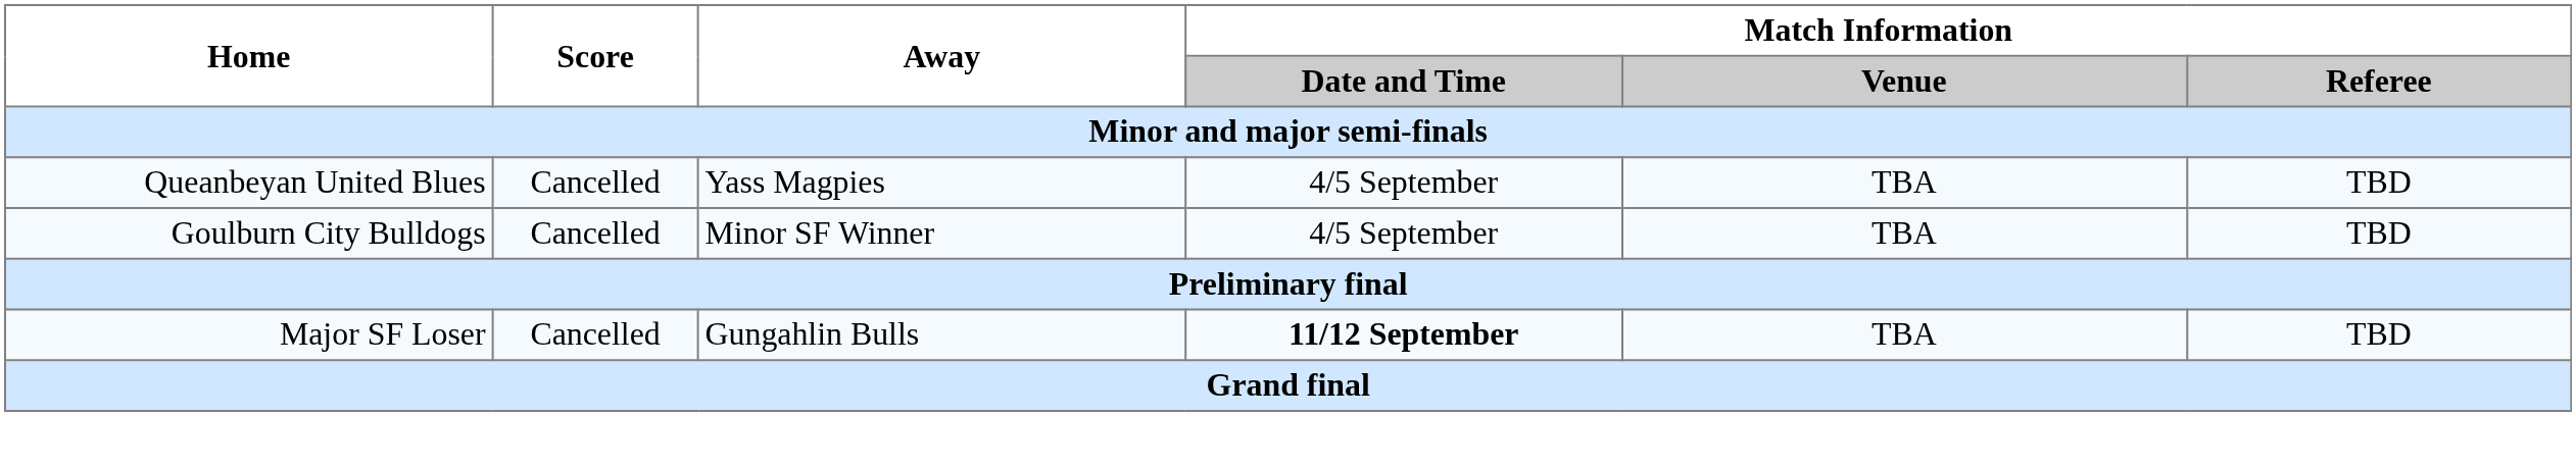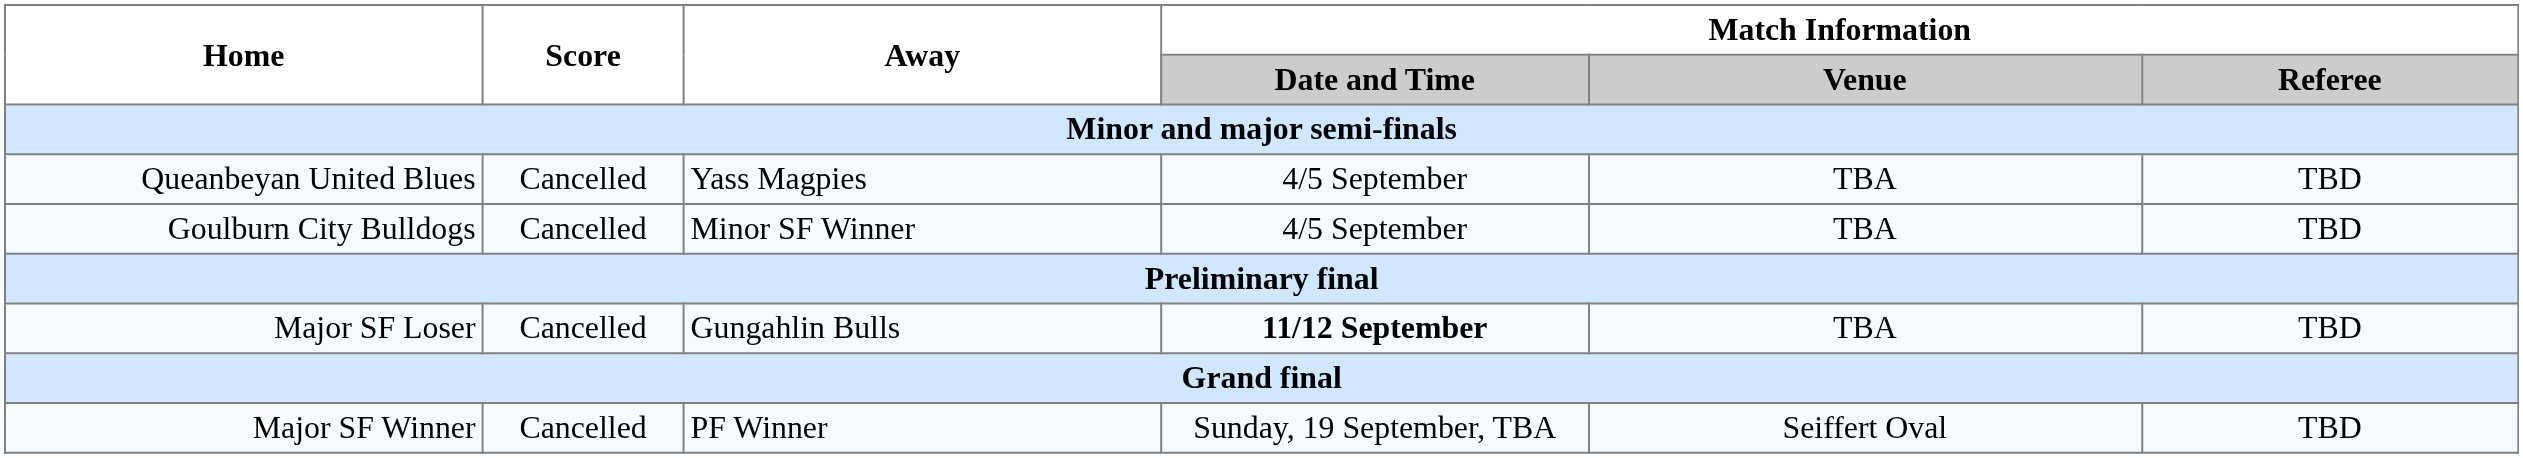+ row: Major SF Winner | Cancelled | PF Winner | Sunday, 19 September, TBA | Seiffert Oval | TBD
